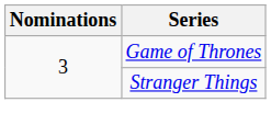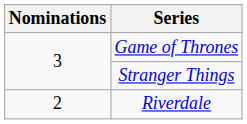+ row: 2 | Riverdale
